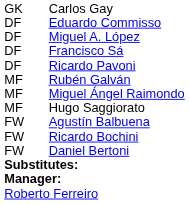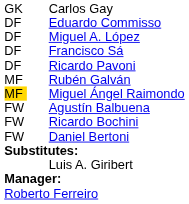Miguel Ángel Raimondo | column 1: no background -> gold background
- row: MF | Hugo Saggiorato
+ row: Luis A. Giribert
